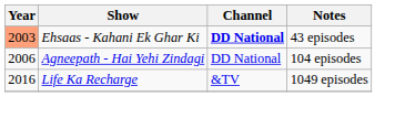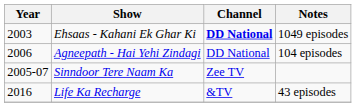Ehsaas - Kahani Ek Ghar Ki | Year: lightsalmon background -> no background
Ehsaas - Kahani Ek Ghar Ki | Notes: 43 episodes -> 1049 episodes
+ row: 2005-07 | Sinndoor Tere Naam Ka | Zee TV
Life Ka Recharge | Notes: 1049 episodes -> 43 episodes
